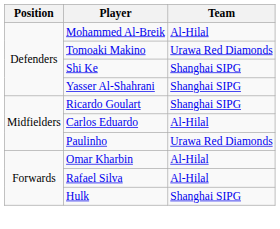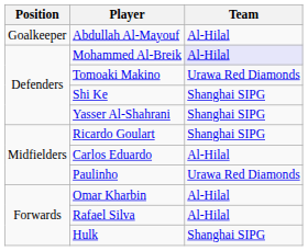+ row: Goalkeeper | Abdullah Al-Mayouf | Al-Hilal
Mohammed Al-Breik | Team: no background -> lavender background
